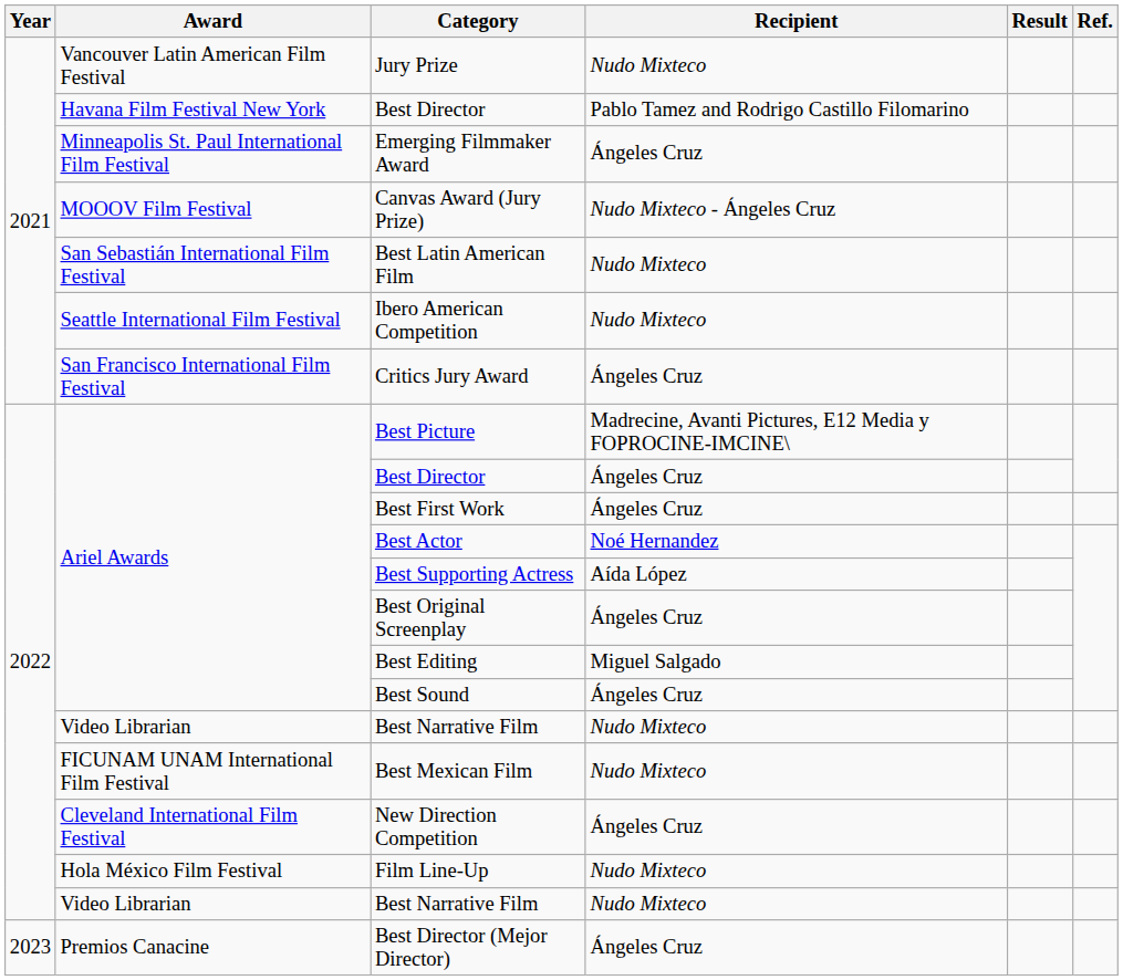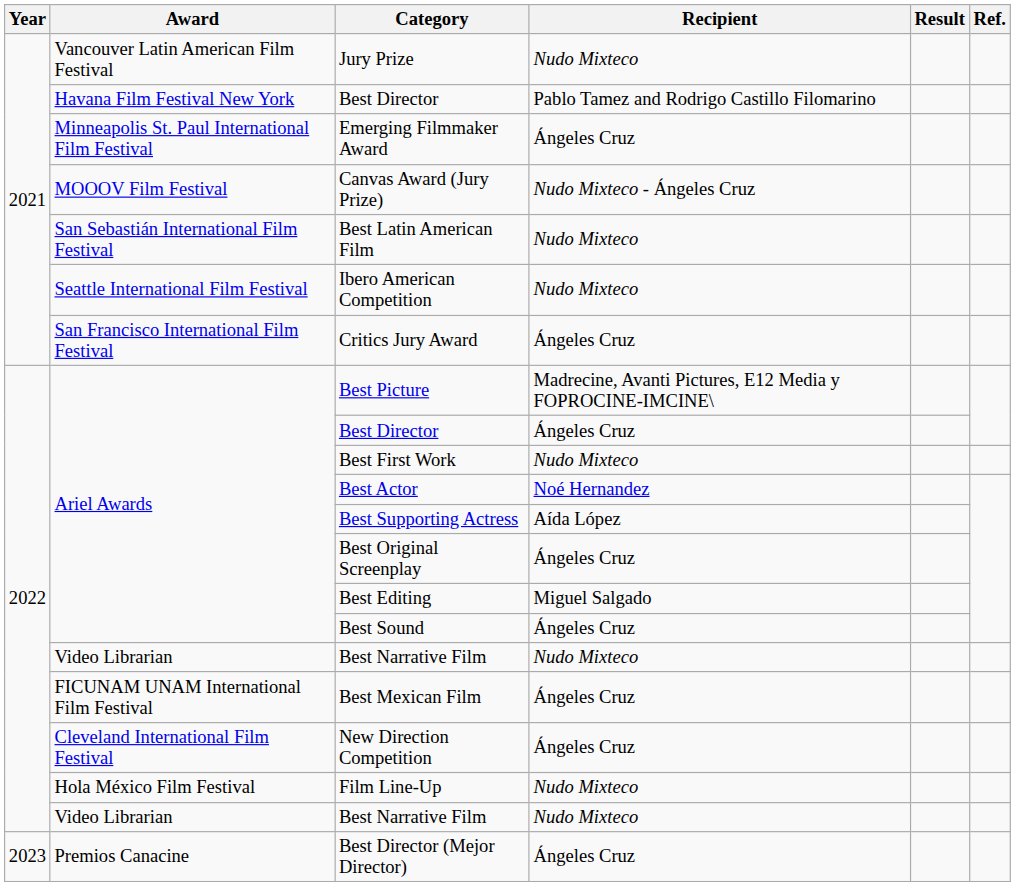Best First Work | Recipient: Ángeles Cruz -> Nudo Mixteco
Best Mexican Film | Recipient: Nudo Mixteco -> Ángeles Cruz
